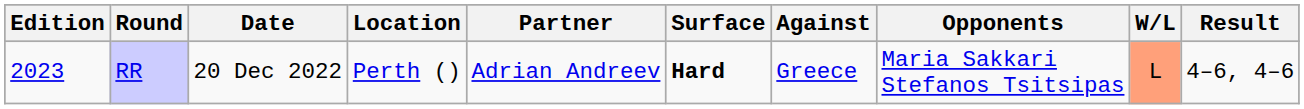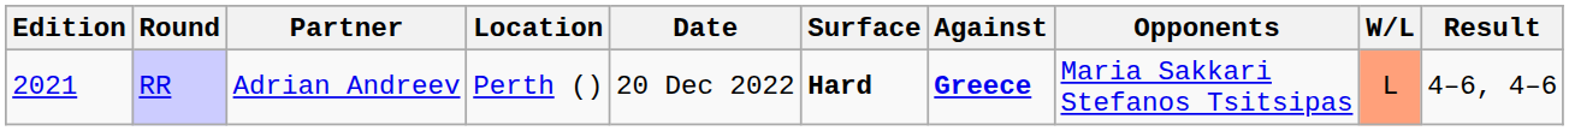columns swapped: Date <-> Partner
RR | Edition: 2023 -> 2021
RR | Against: normal -> bold
